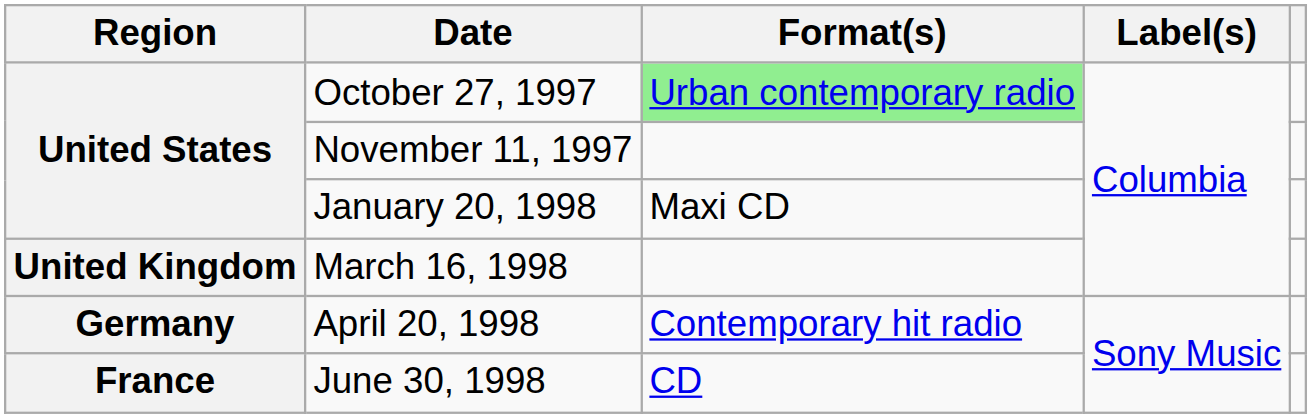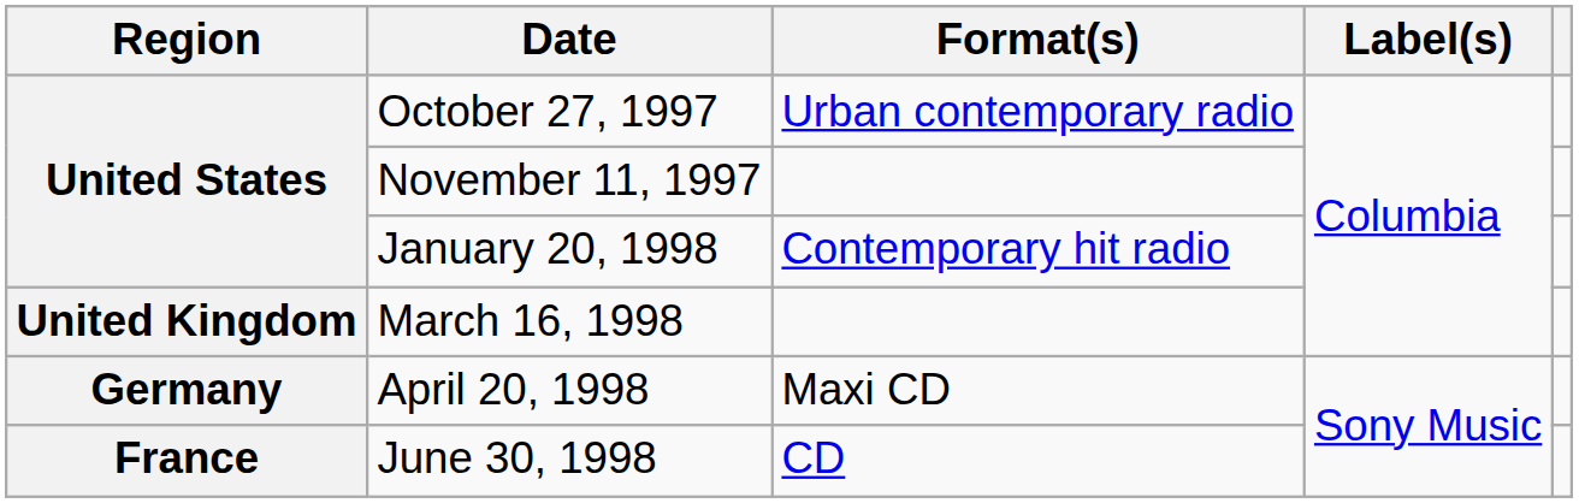October 27, 1997 | Format(s): lightgreen background -> no background
January 20, 1998 | Format(s): Maxi CD -> Contemporary hit radio
April 20, 1998 | Format(s): Contemporary hit radio -> Maxi CD
